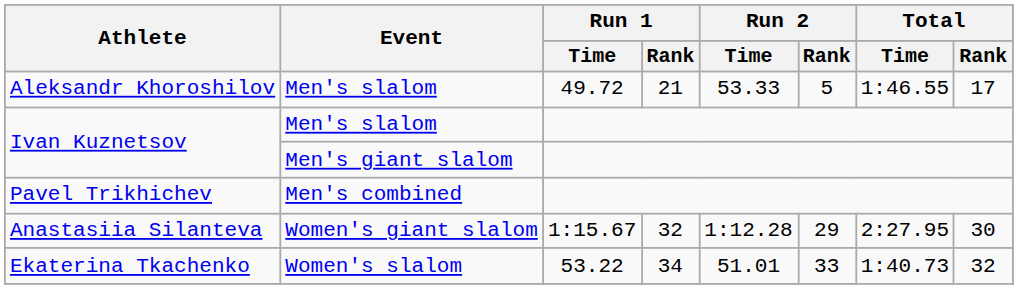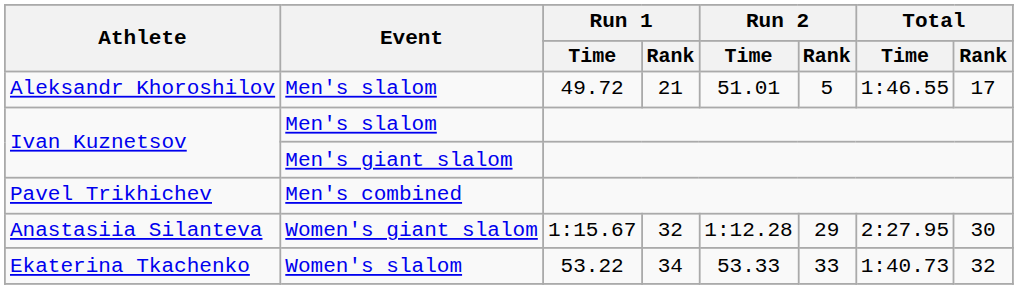Aleksandr Khoroshilov | Run 2 / Time: 53.33 -> 51.01
Ekaterina Tkachenko | Run 2 / Time: 51.01 -> 53.33
